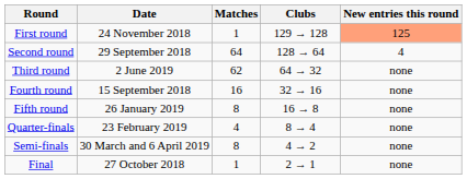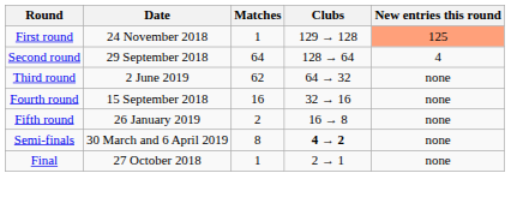Fifth round | Matches: 8 -> 2
- row: Quarter-finals | 23 February 2019 | 4 | 8 → 4 | none
Semi-finals | Clubs: normal -> bold
